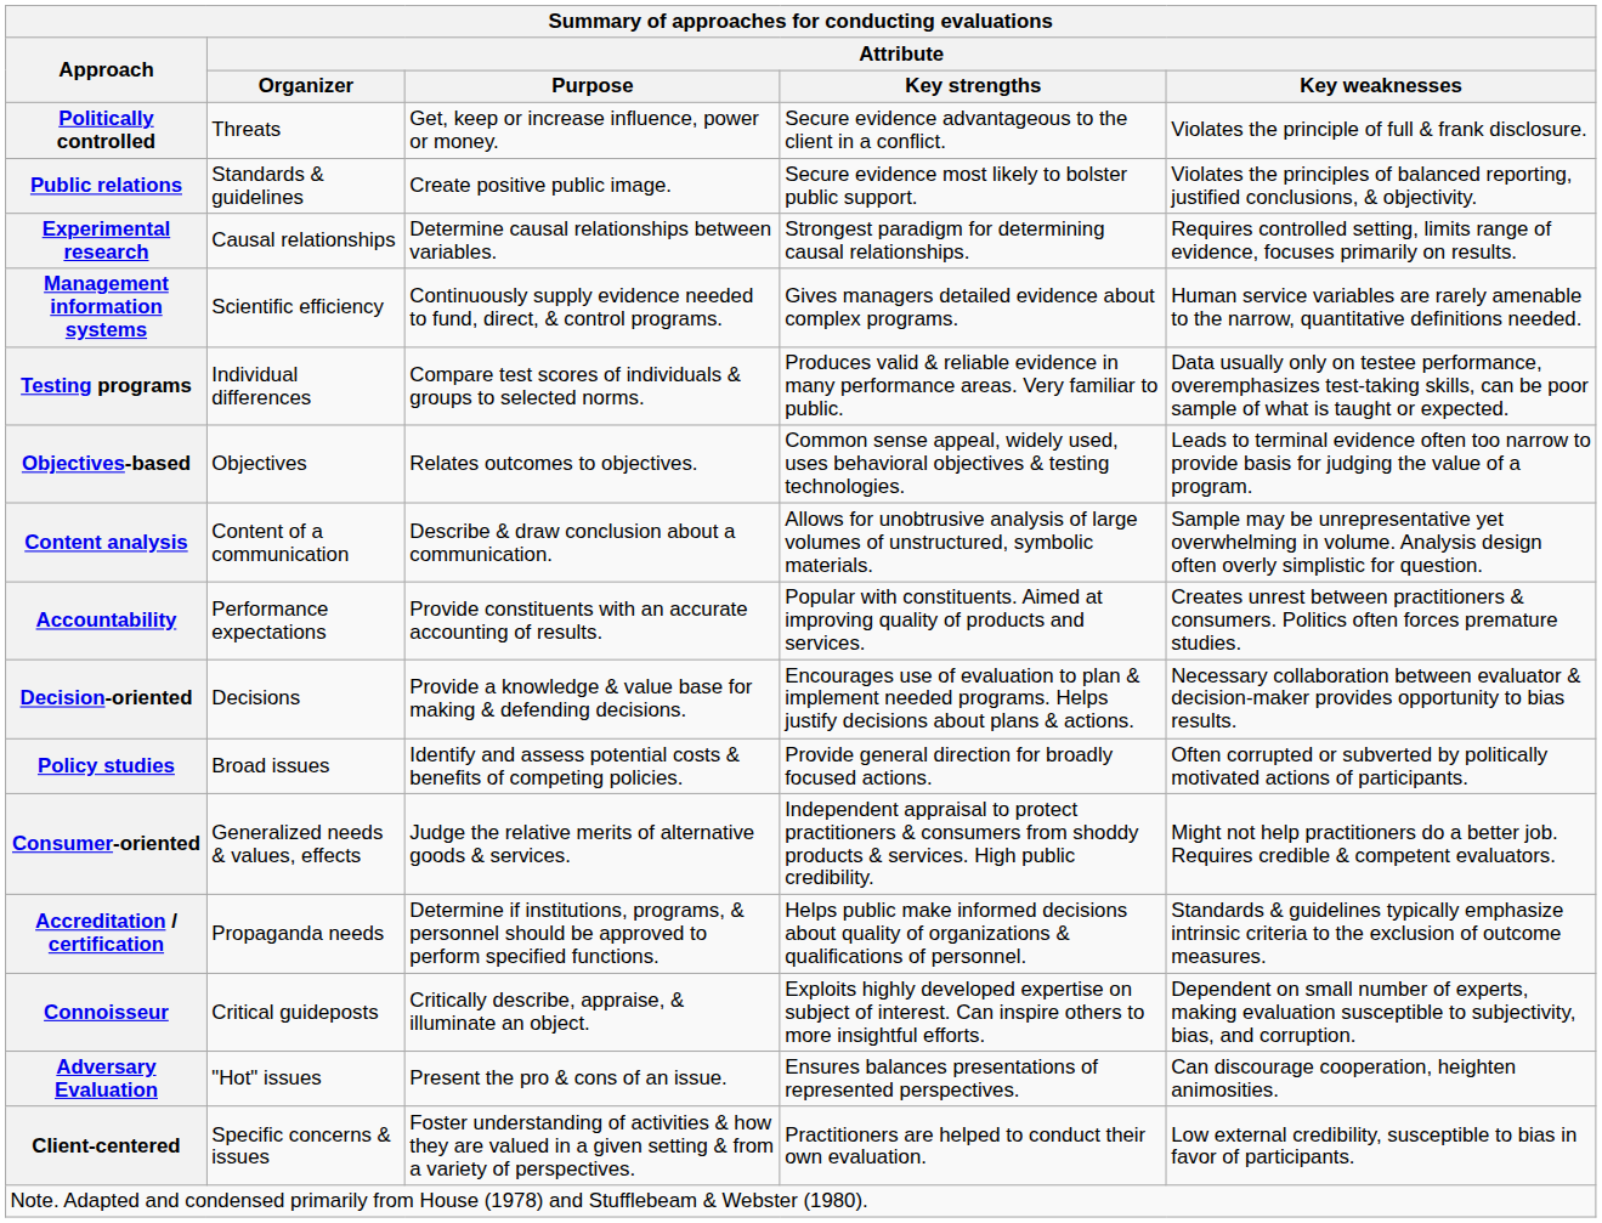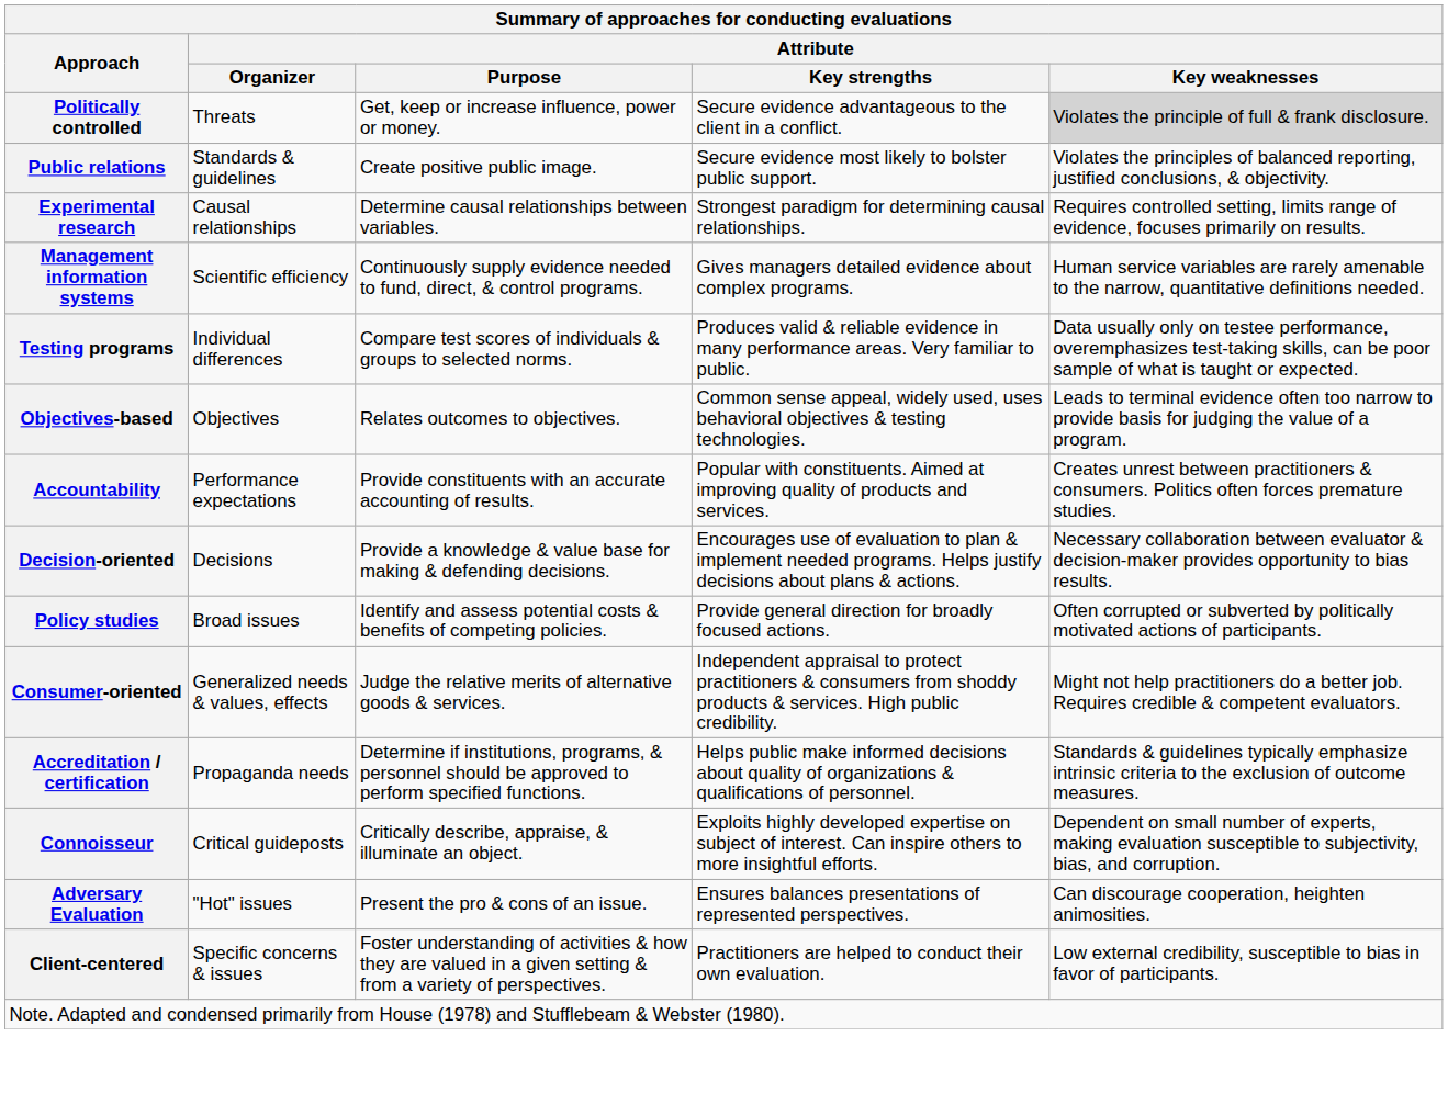Politically controlled | Attribute / Key weaknesses: no background -> lightgrey background
- row: Content analysis | Content of a communication | Describe & draw conclusion about a communication. | Allows for unobtrusive analysis of large volumes of unstructured, symbolic materials. | Sample may be unrepresentative yet overwhelming in volume. Analysis design often overly simplistic for question.
